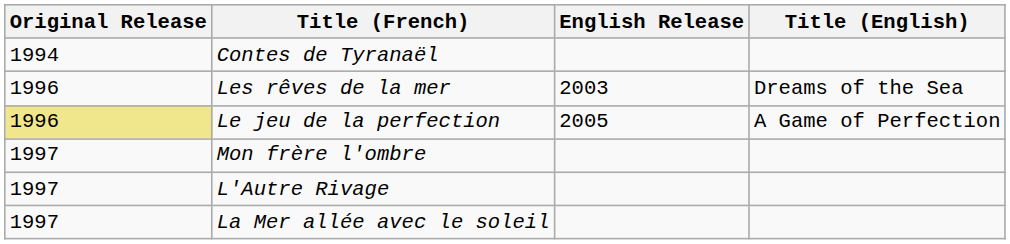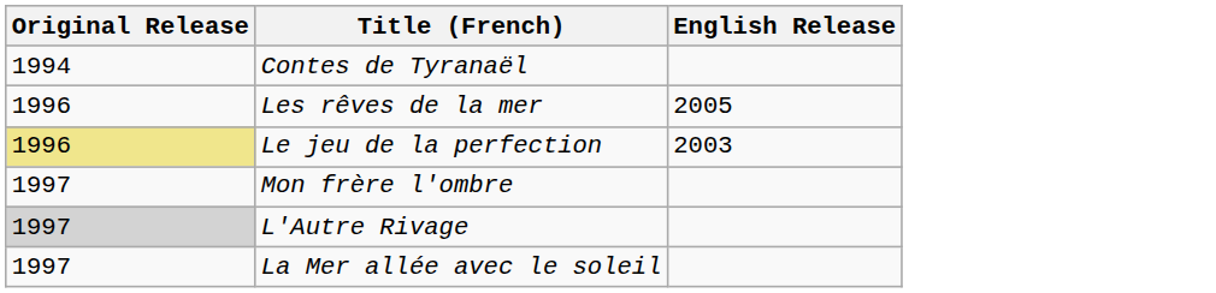- column: Title (English) | Dreams of the Sea | A Game of Perfection
Les rêves de la mer | English Release: 2003 -> 2005
Le jeu de la perfection | English Release: 2005 -> 2003
L'Autre Rivage | Original Release: no background -> lightgrey background
